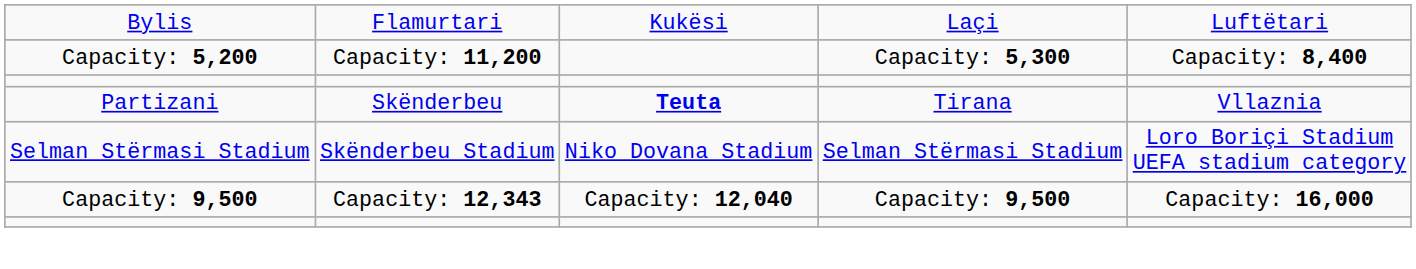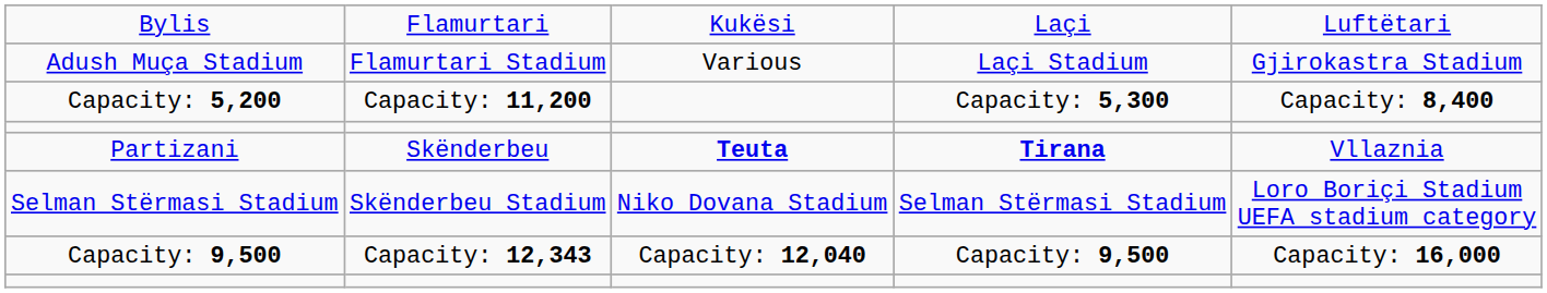+ row: Adush Muça Stadium | Flamurtari Stadium | Various | Laçi Stadium | Gjirokastra Stadium
Partizani | column 4: normal -> bold
